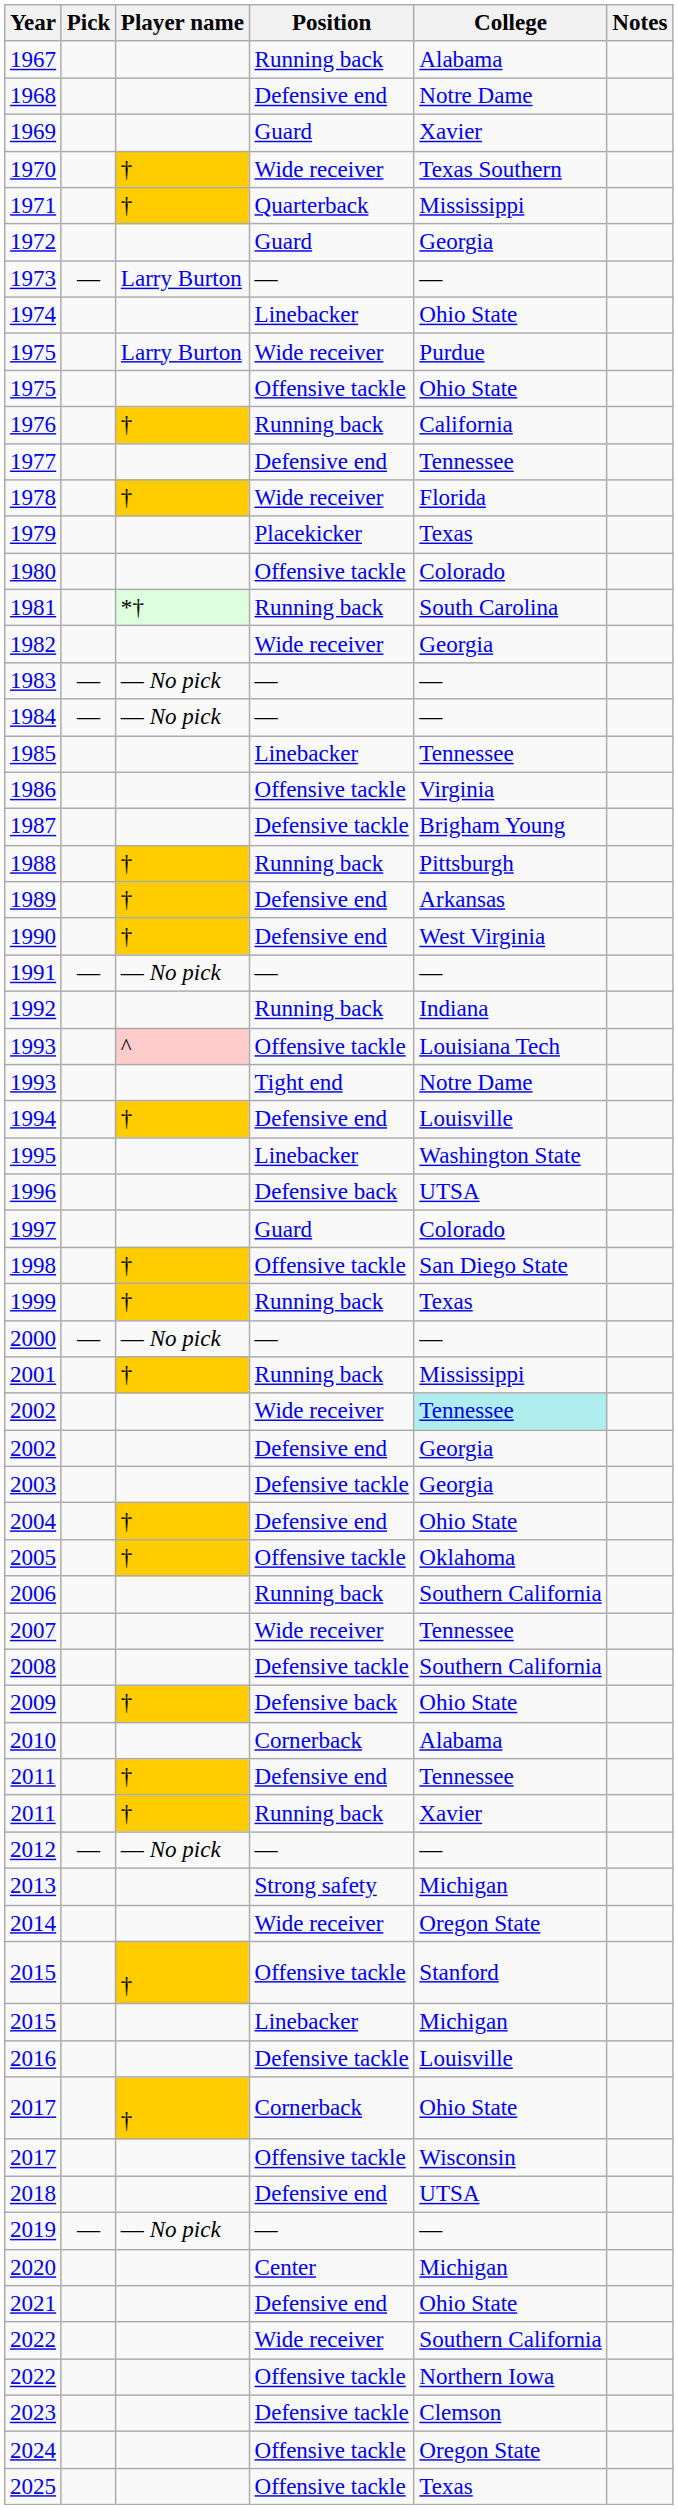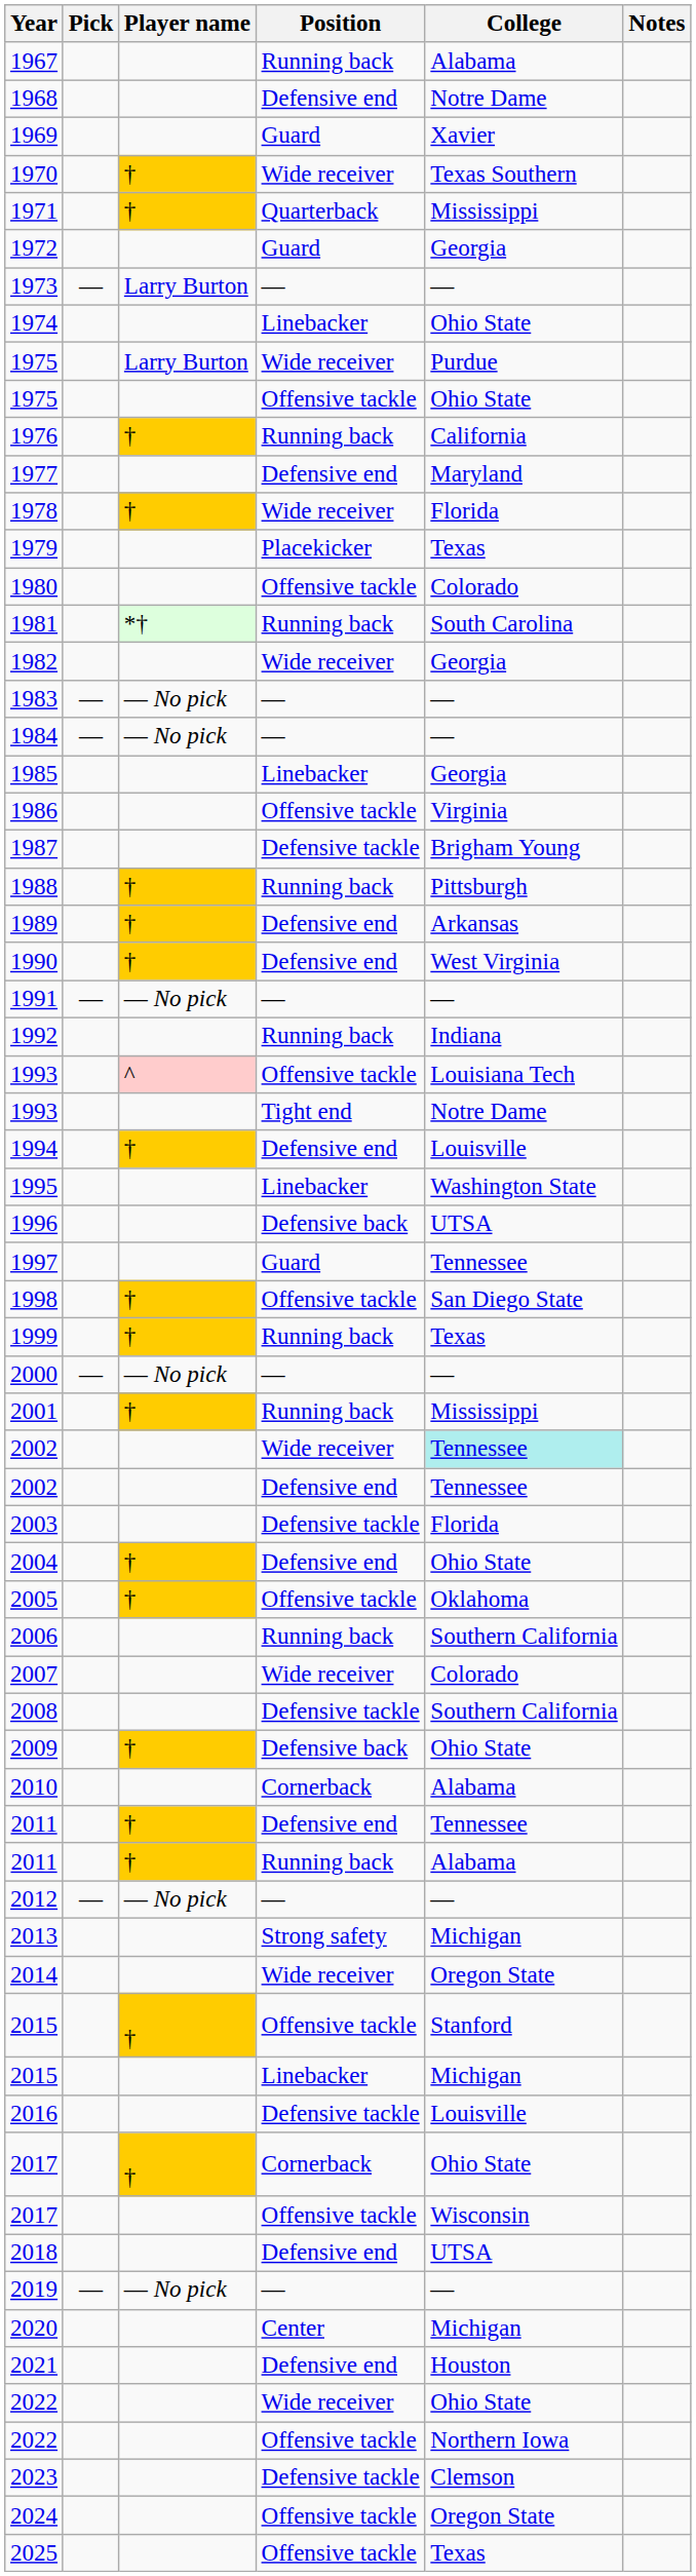1977 | College: Tennessee -> Maryland
1985 | College: Tennessee -> Georgia
1997 | College: Colorado -> Tennessee
2002 / Defensive end | College: Georgia -> Tennessee
2003 | College: Georgia -> Florida
2007 | College: Tennessee -> Colorado
2011 / Running back | College: Xavier -> Alabama
2021 | College: Ohio State -> Houston
2022 / Wide receiver | College: Southern California -> Ohio State
